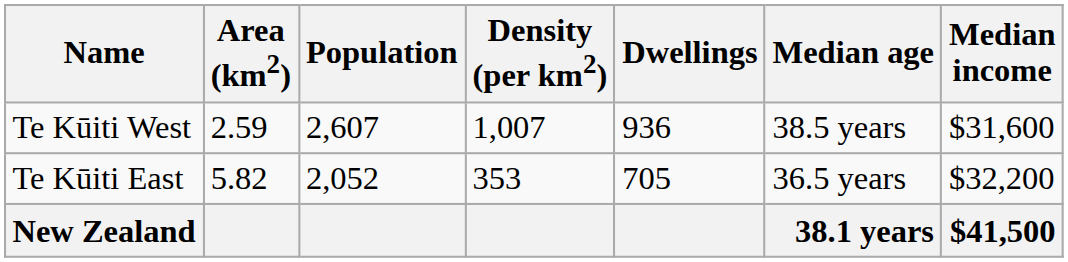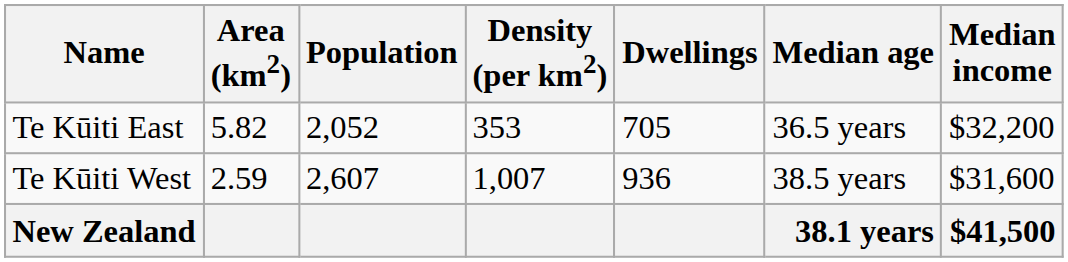rows swapped: Te Kūiti West <-> Te Kūiti East
